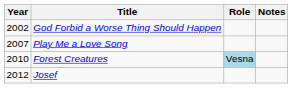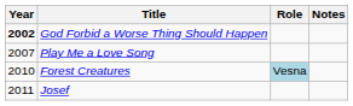God Forbid a Worse Thing Should Happen | Year: normal -> bold
Josef | Year: 2012 -> 2011
